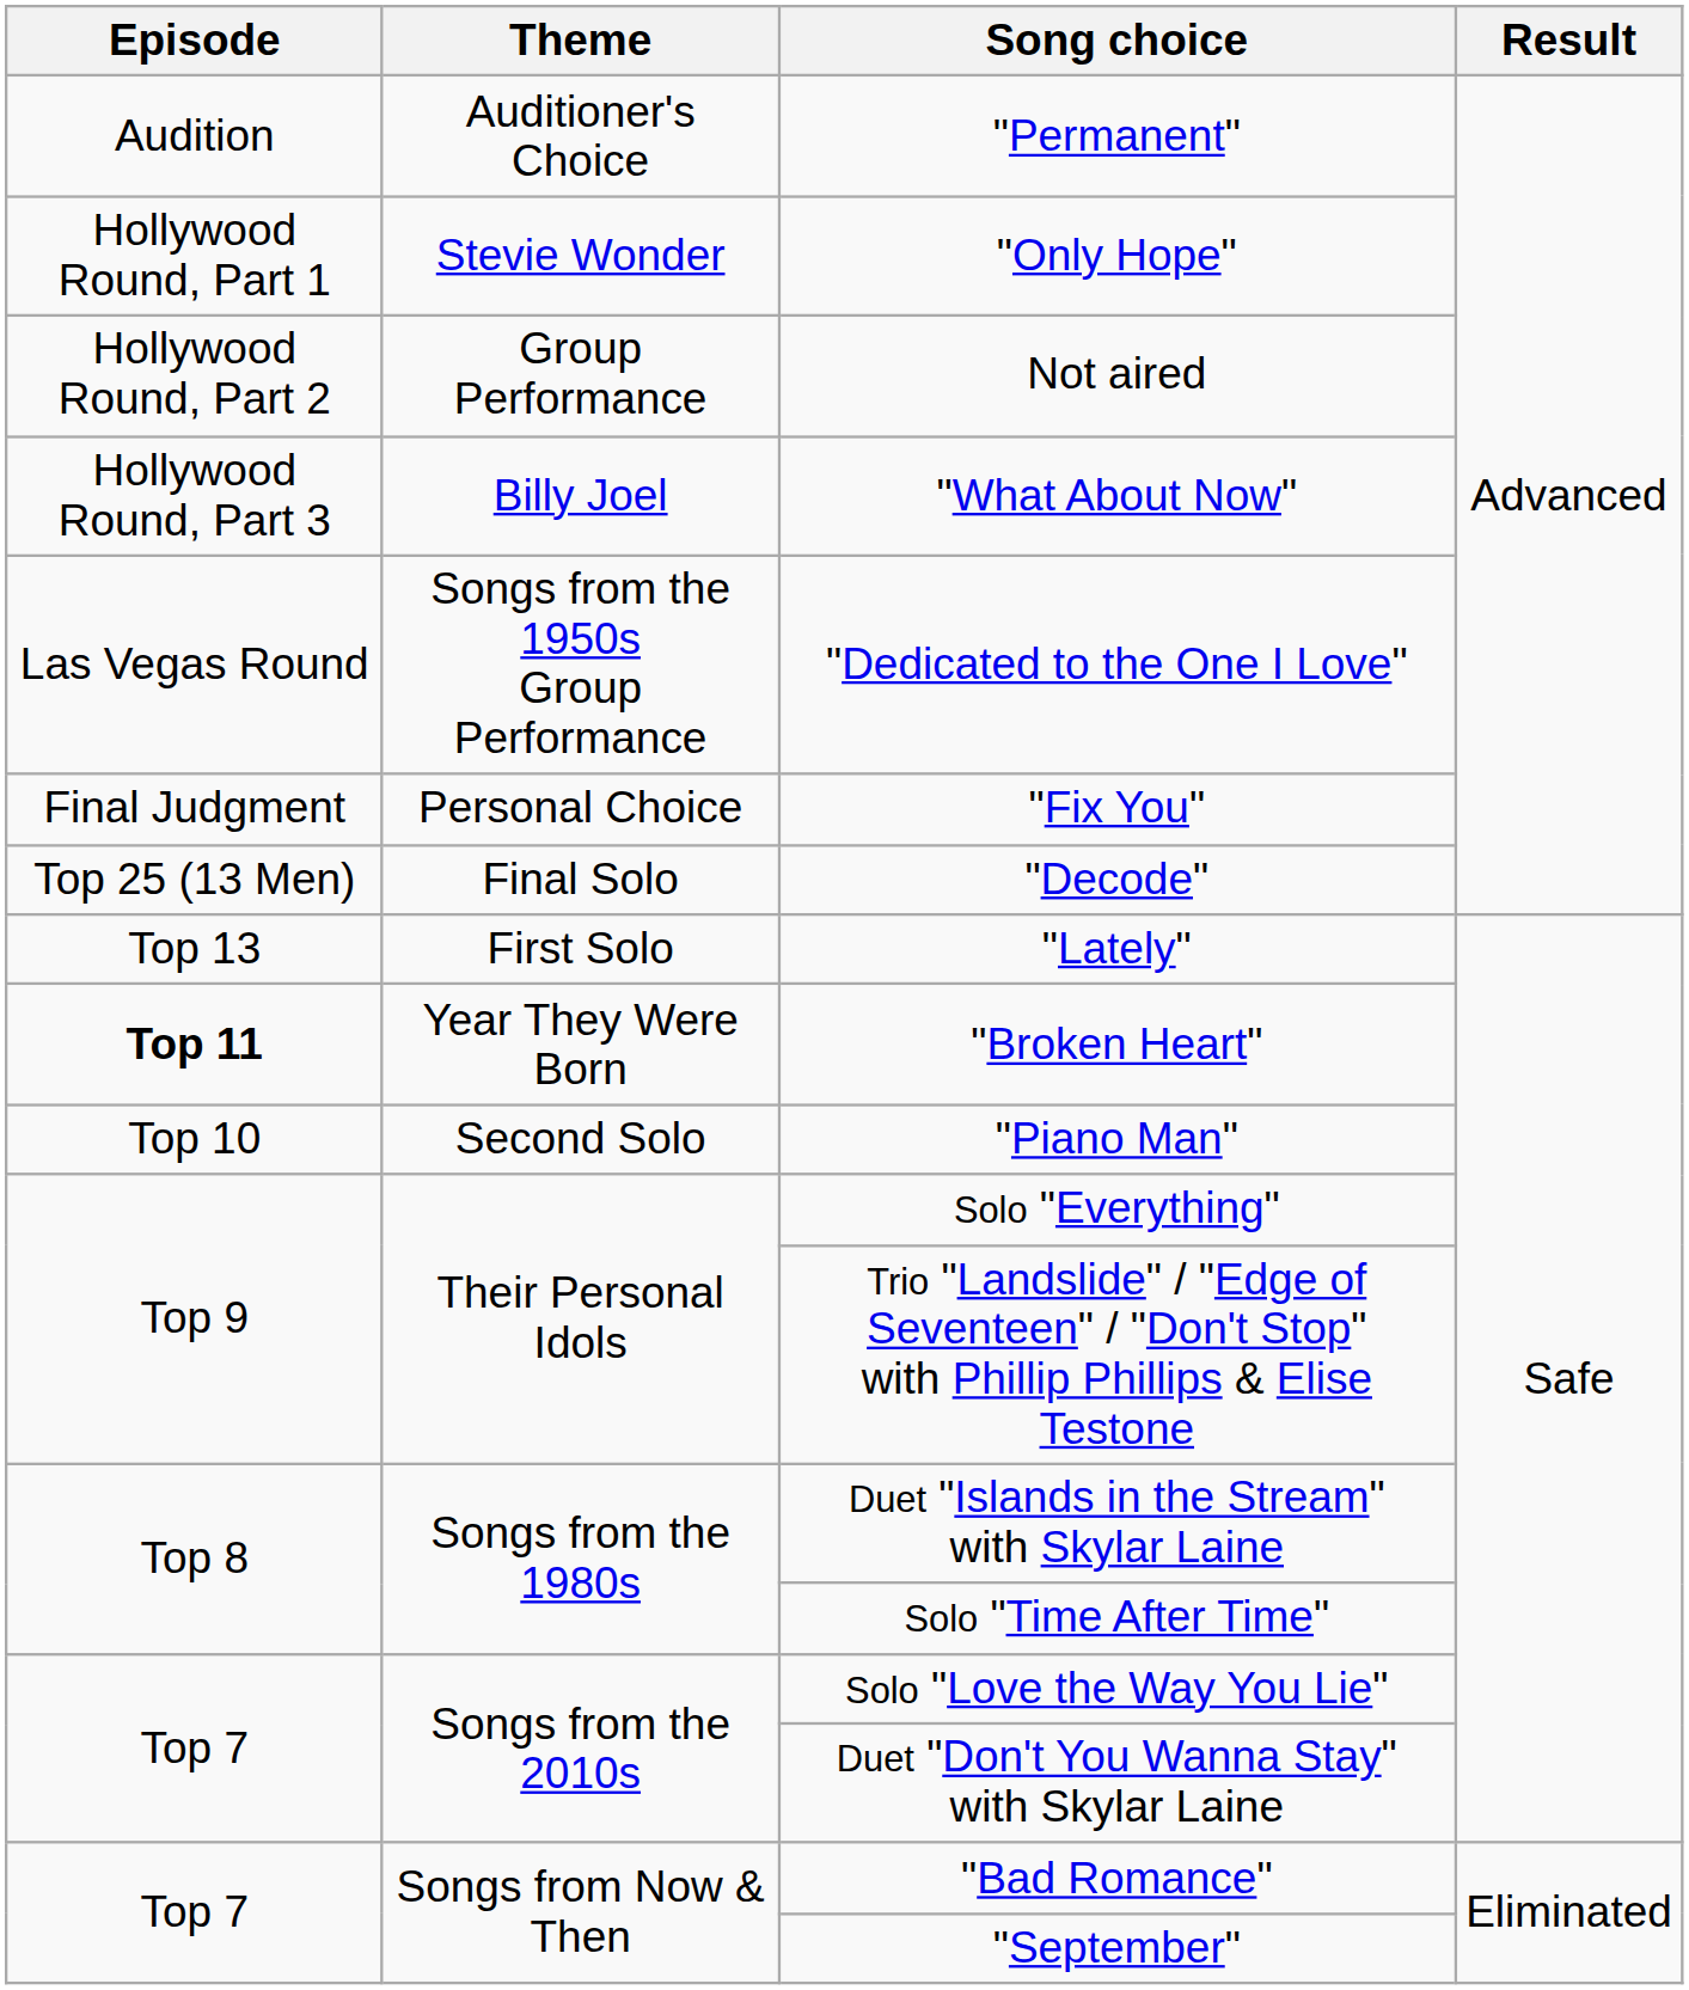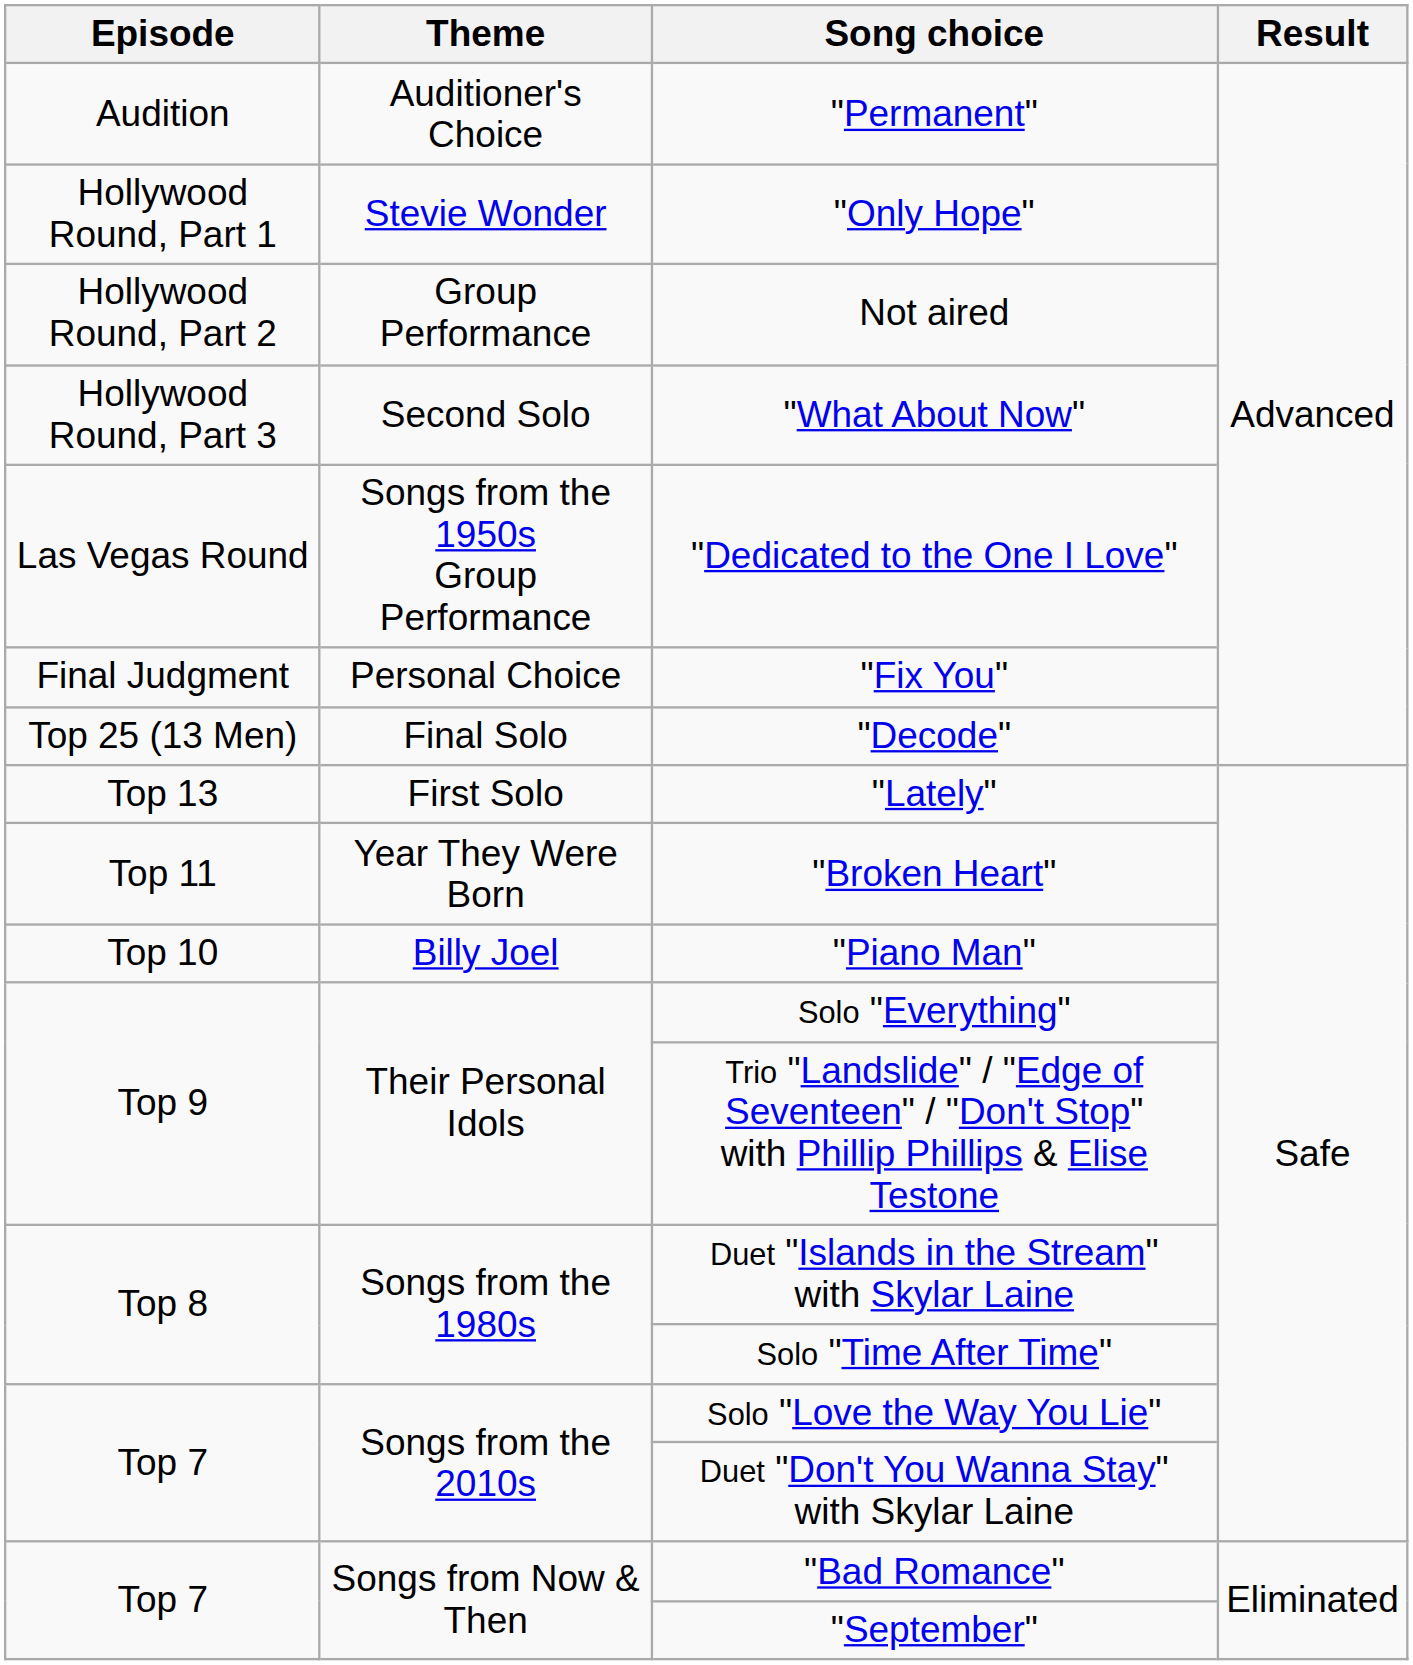"What About Now" | Theme: Billy Joel -> Second Solo
"Broken Heart" | Episode: bold -> normal
"Piano Man" | Theme: Second Solo -> Billy Joel
